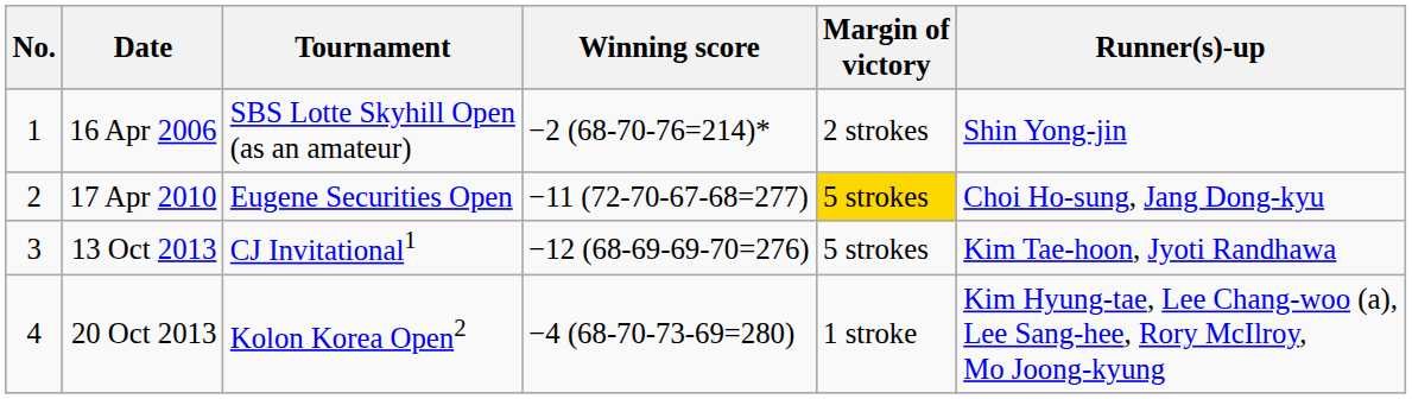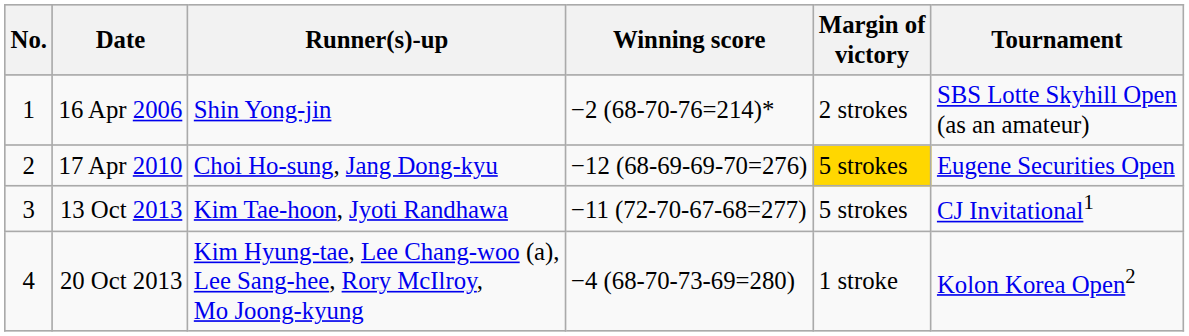columns swapped: Tournament <-> Runner(s)-up
17 Apr 2010 | Winning score: −11 (72-70-67-68=277) -> −12 (68-69-69-70=276)
13 Oct 2013 | Winning score: −12 (68-69-69-70=276) -> −11 (72-70-67-68=277)
